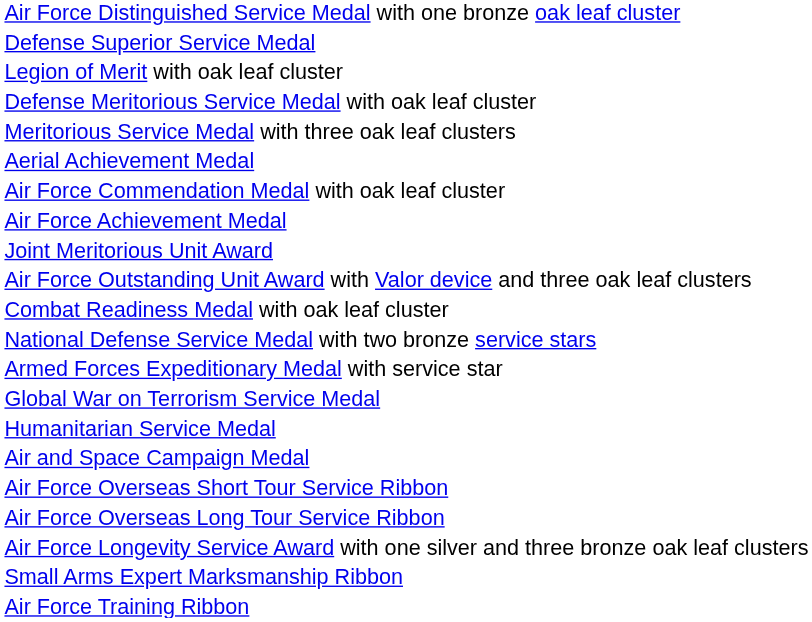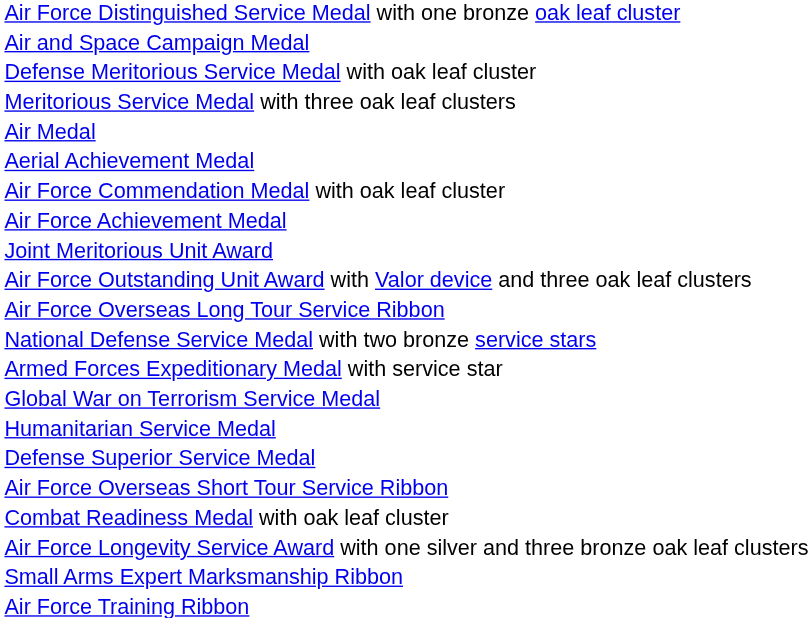rows swapped: Defense Superior Service Medal <-> Air and Space Campaign Medal
- row: Legion of Merit with oak leaf cluster
+ row: Air Medal
rows swapped: Combat Readiness Medal with oak leaf cluster <-> Air Force Overseas Long Tour Service Ribbon
